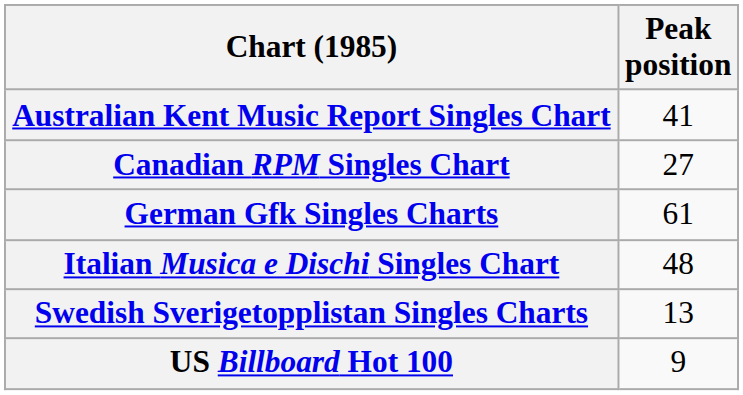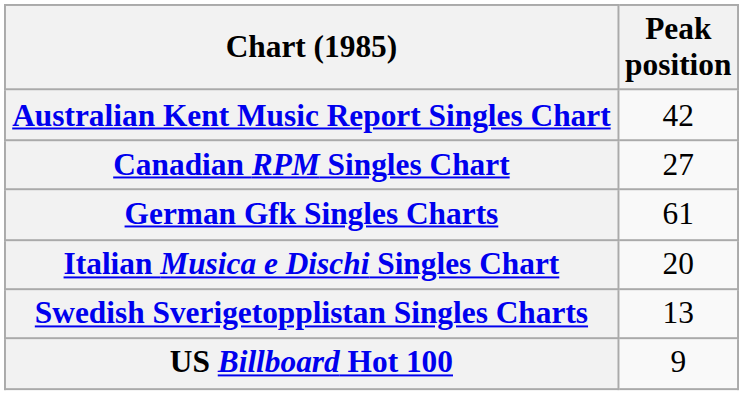Australian Kent Music Report Singles Chart | Peak position: 41 -> 42
Italian Musica e Dischi Singles Chart | Peak position: 48 -> 20
